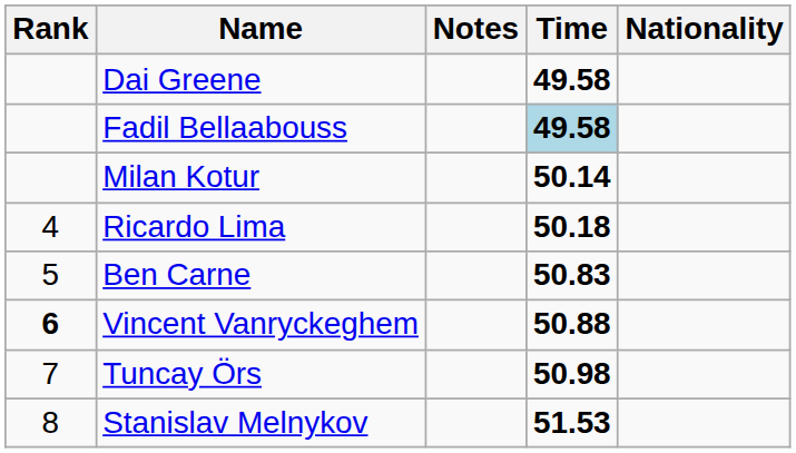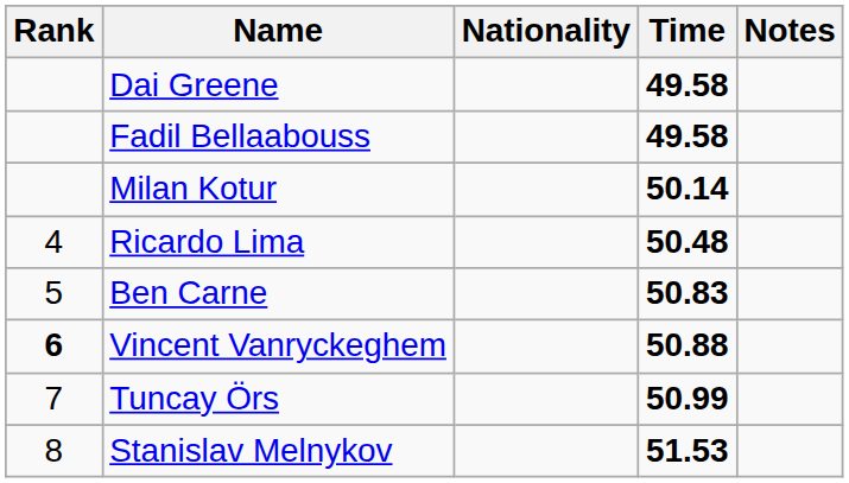columns swapped: Nationality <-> Notes
Fadil Bellaabouss | Time: lightblue background -> no background
Ricardo Lima | Time: 50.18 -> 50.48
Tuncay Örs | Time: 50.98 -> 50.99
